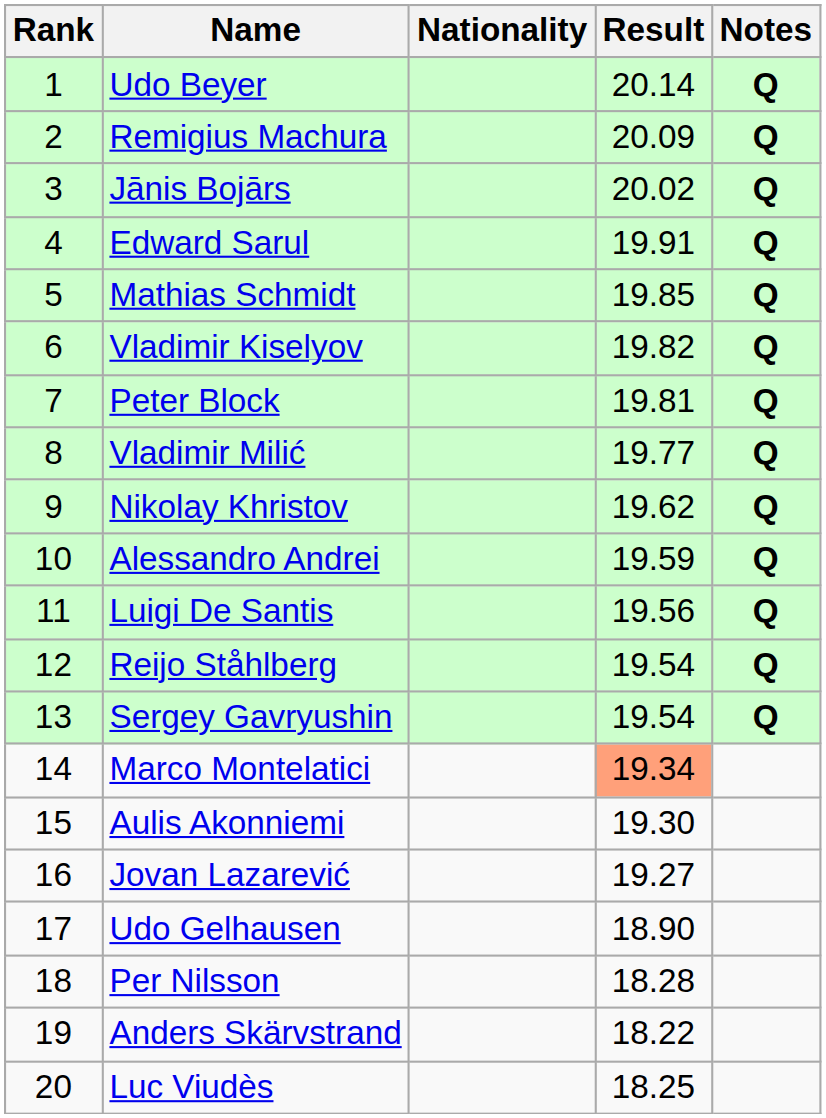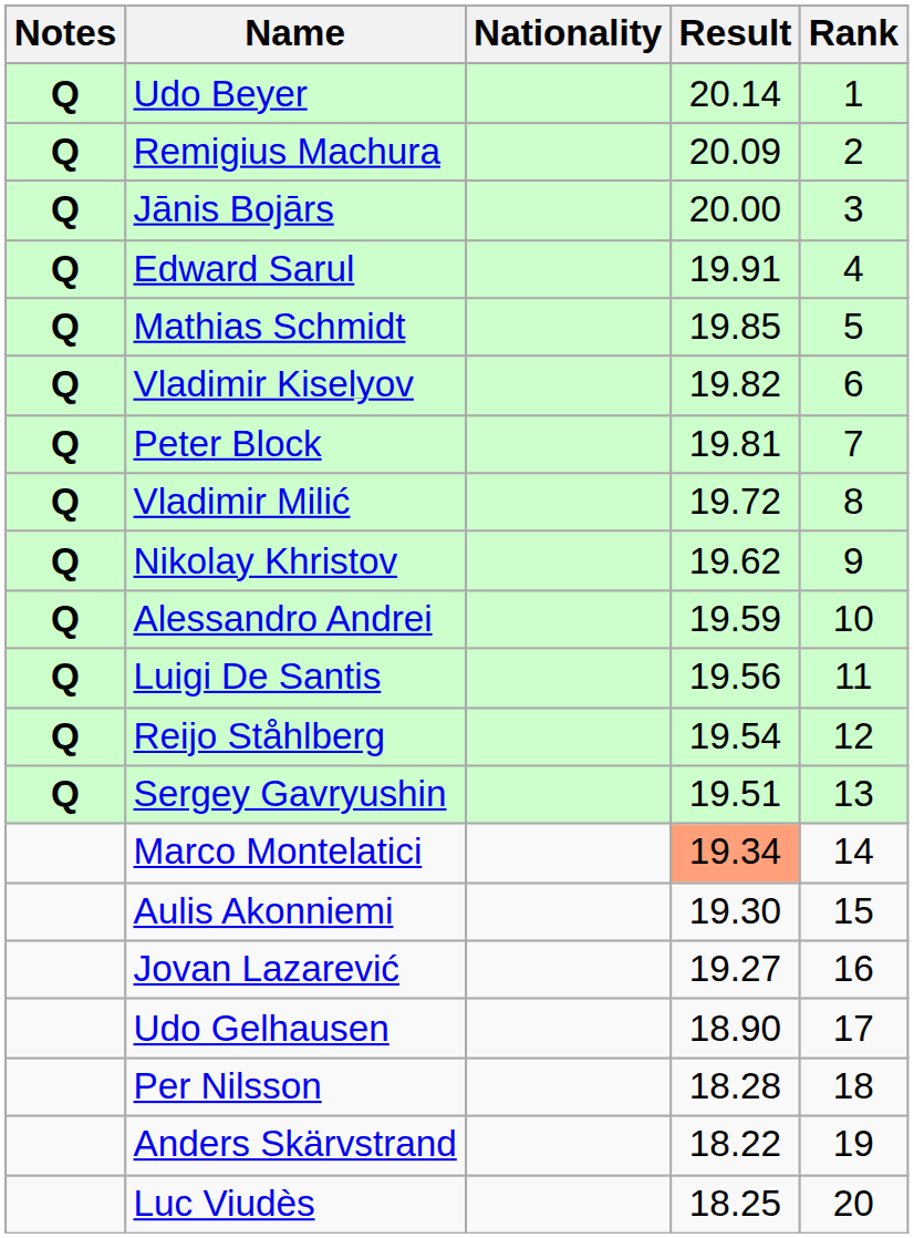columns swapped: Rank <-> Notes
Jānis Bojārs | Result: 20.02 -> 20.00
Vladimir Milić | Result: 19.77 -> 19.72
Sergey Gavryushin | Result: 19.54 -> 19.51
